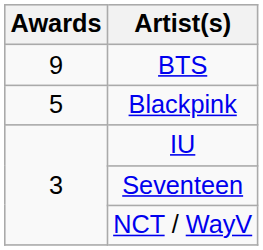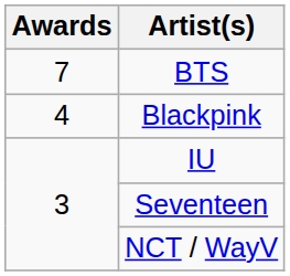BTS | Awards: 9 -> 7
Blackpink | Awards: 5 -> 4
